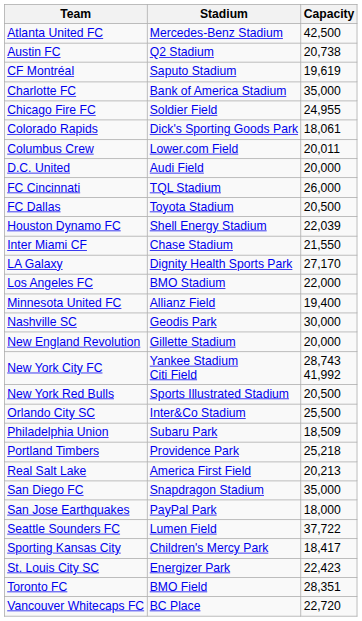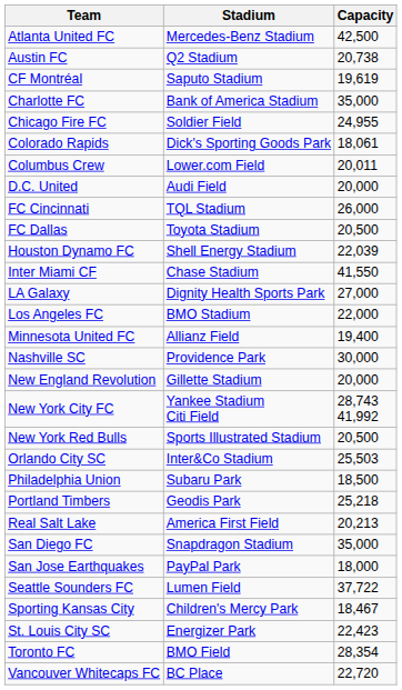Inter Miami CF | Capacity: 21,550 -> 41,550
LA Galaxy | Capacity: 27,170 -> 27,000
Nashville SC | Stadium: Geodis Park -> Providence Park
Orlando City SC | Capacity: 25,500 -> 25,503
Philadelphia Union | Capacity: 18,509 -> 18,500
Portland Timbers | Stadium: Providence Park -> Geodis Park
Sporting Kansas City | Capacity: 18,417 -> 18,467
Toronto FC | Capacity: 28,351 -> 28,354
